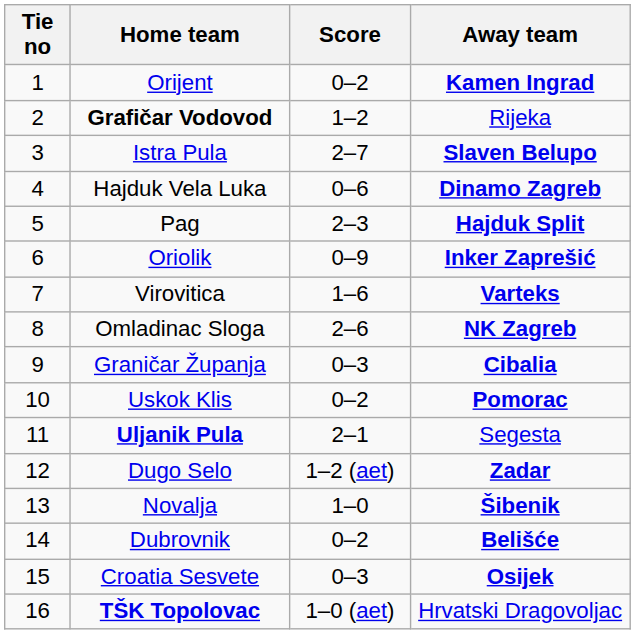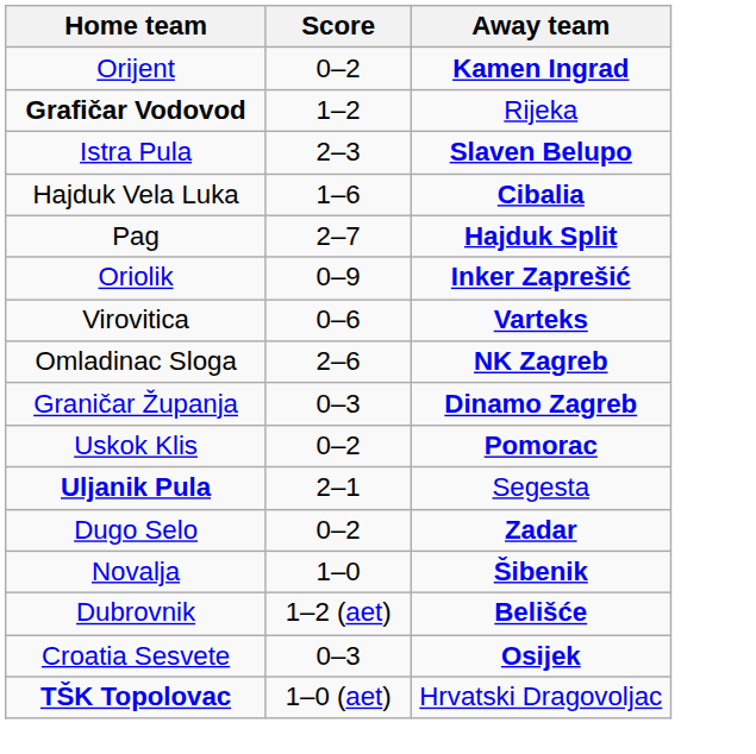- column: Tie no | 1 | 2 | 3 | 4 | 5 | 6 | 7 | 8 | 9 | 10 | 11 | 12 | 13 | 14 | 15 | 16
Istra Pula | Score: 2–7 -> 2–3
Hajduk Vela Luka | Score: 0–6 -> 1–6
Hajduk Vela Luka | Away team: Dinamo Zagreb -> Cibalia
Pag | Score: 2–3 -> 2–7
Virovitica | Score: 1–6 -> 0–6
Graničar Županja | Away team: Cibalia -> Dinamo Zagreb
Dugo Selo | Score: 1–2 (aet) -> 0–2
Dubrovnik | Score: 0–2 -> 1–2 (aet)
